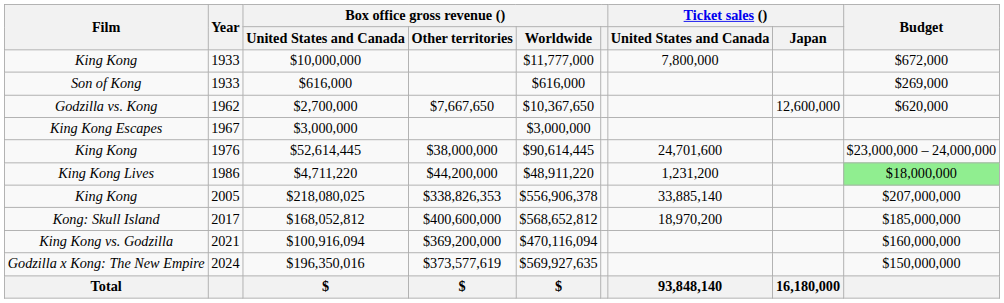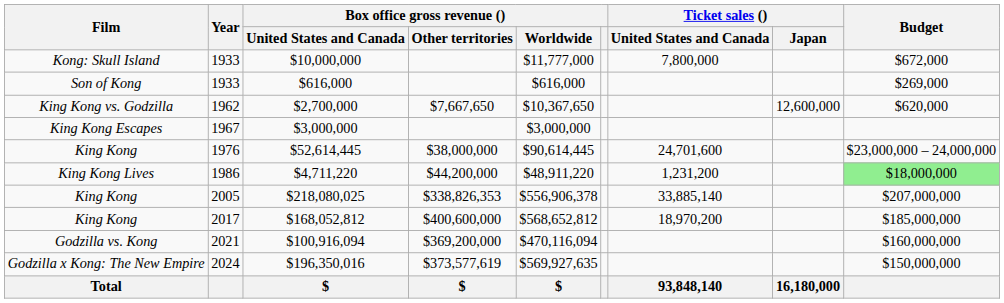$10,000,000 | Film: King Kong -> Kong: Skull Island
$2,700,000 | Film: Godzilla vs. Kong -> King Kong vs. Godzilla
$168,052,812 | Film: Kong: Skull Island -> King Kong
$100,916,094 | Film: King Kong vs. Godzilla -> Godzilla vs. Kong
